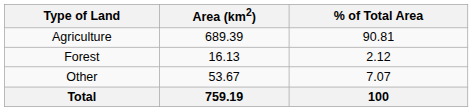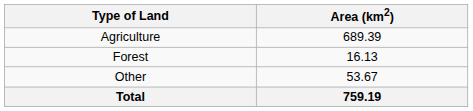- column: % of Total Area | 90.81 | 2.12 | 7.07 | 100
